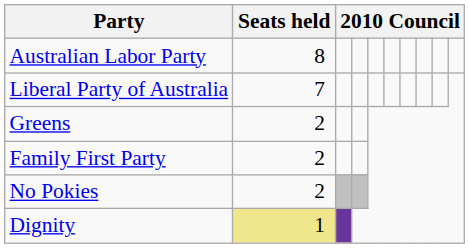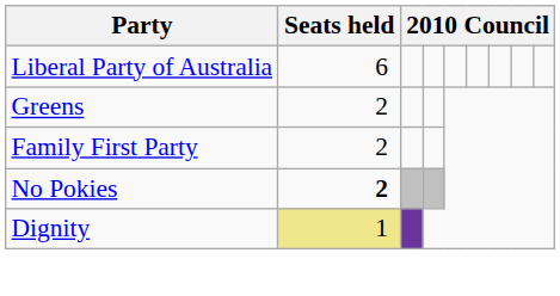- row: Australian Labor Party | 8
Liberal Party of Australia | Seats held: 7 -> 6
No Pokies | Seats held: normal -> bold
